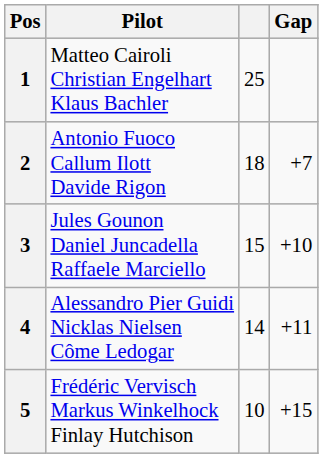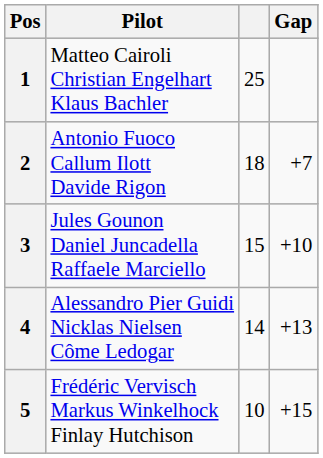4 | Gap: +11 -> +13
